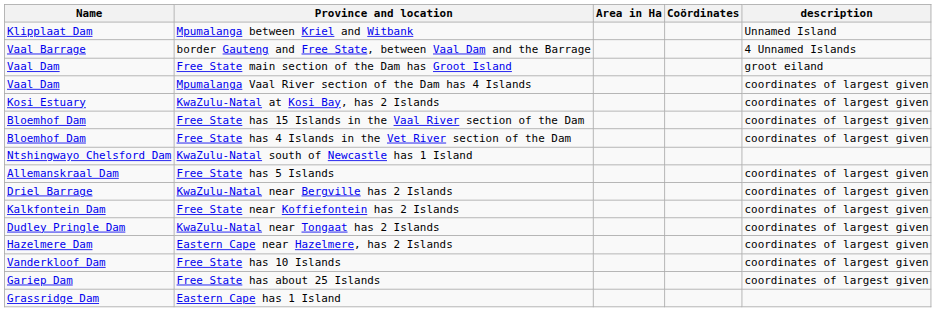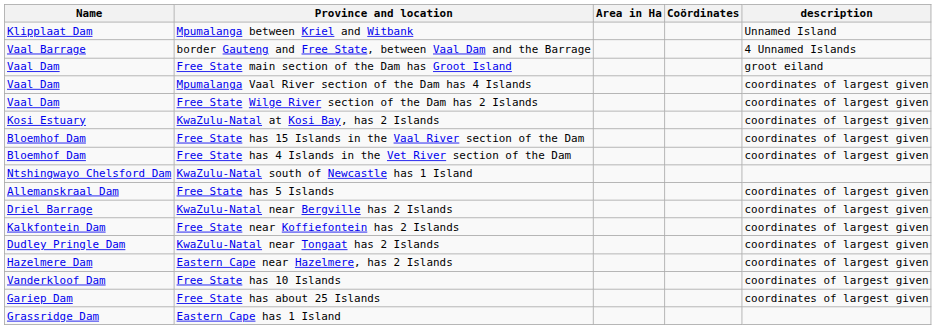+ row: Vaal Dam | Free State Wilge River section of the Dam has 2 Islands | coordinates of largest given
